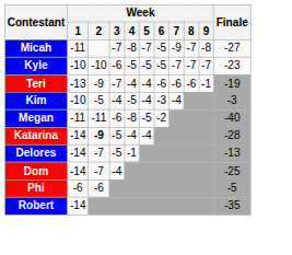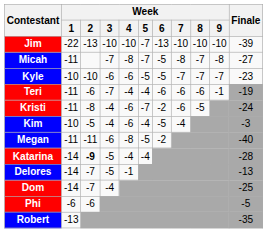+ row: Jim | -22 | -13 | -10 | -10 | -7 | -13 | -10 | -10 | -10 | -39
Micah | Week / 7: -9 -> -8
Kyle | Week / 4: -5 -> -6
Teri | Week / 1: -13 -> -11
Teri | Week / 2: -9 -> -6
+ row: Kristi | -11 | -8 | -4 | -6 | -7 | -2 | -6 | -5 | -24
Kim | Week / 4: -5 -> -6
Kim | Week / 6: -3 -> -5
Robert | Week / 1: -14 -> -13
